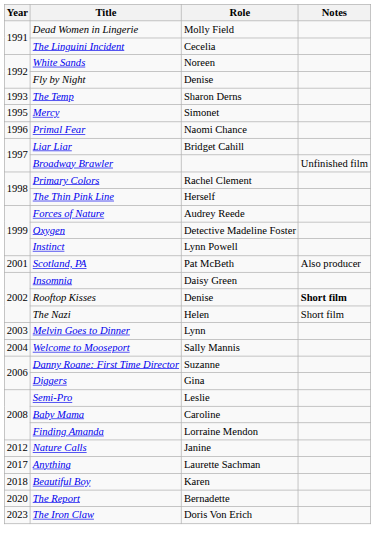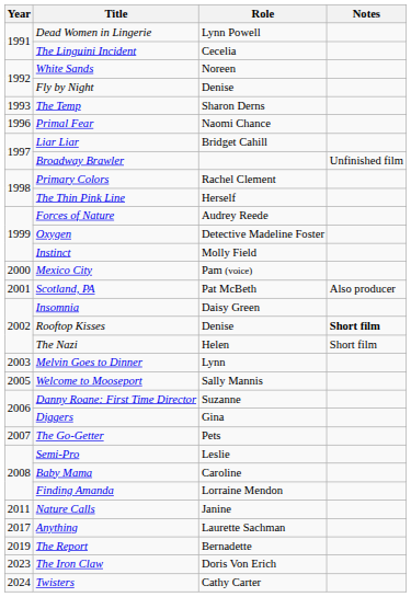Dead Women in Lingerie | Role: Molly Field -> Lynn Powell
- row: 1995 | Mercy | Simonet
Instinct | Role: Lynn Powell -> Molly Field
+ row: 2000 | Mexico City | Pam (voice)
Welcome to Mooseport | Year: 2004 -> 2005
+ row: 2007 | The Go-Getter | Pets
Nature Calls | Year: 2012 -> 2011
- row: 2018 | Beautiful Boy | Karen
The Report | Year: 2020 -> 2019
+ row: 2024 | Twisters | Cathy Carter
